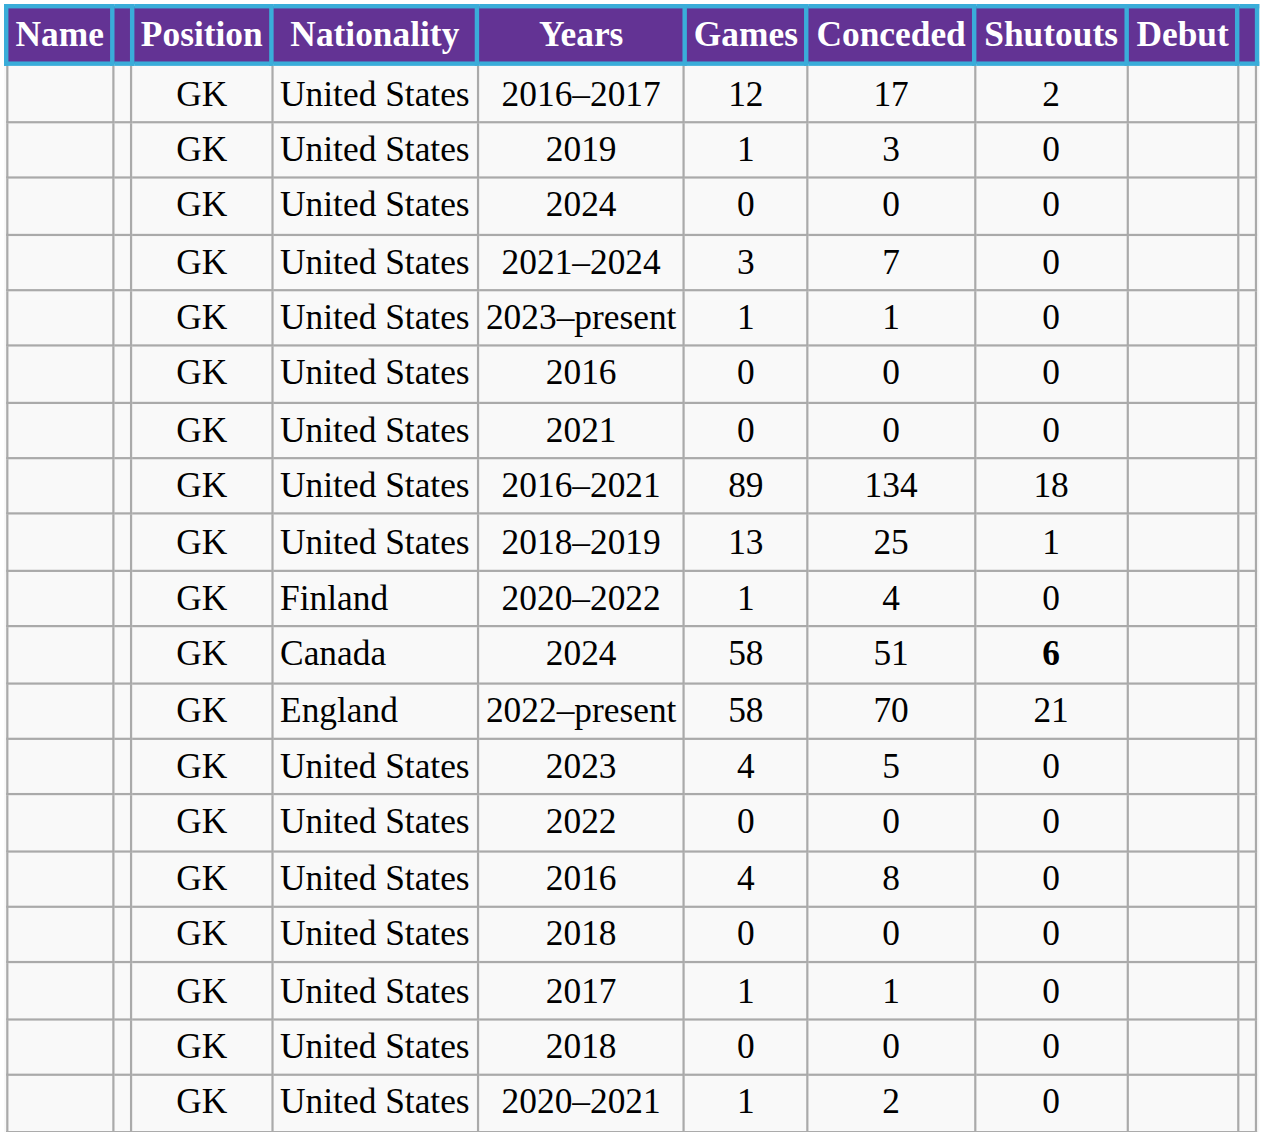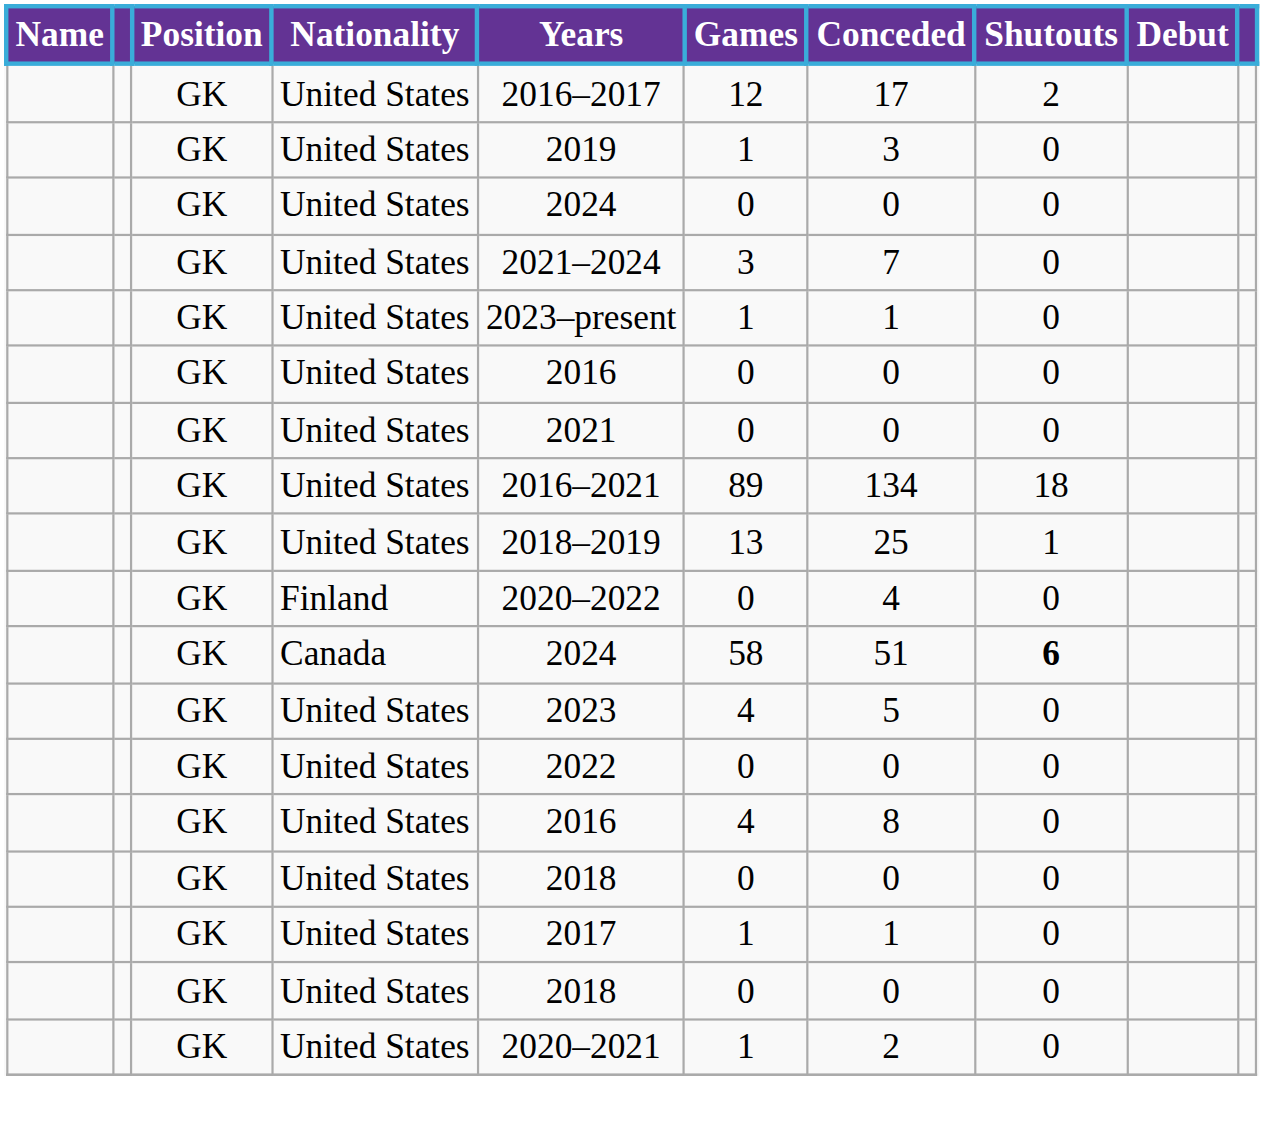Finland | Games: 1 -> 0
- row: GK | England | 2022–present | 58 | 70 | 21
